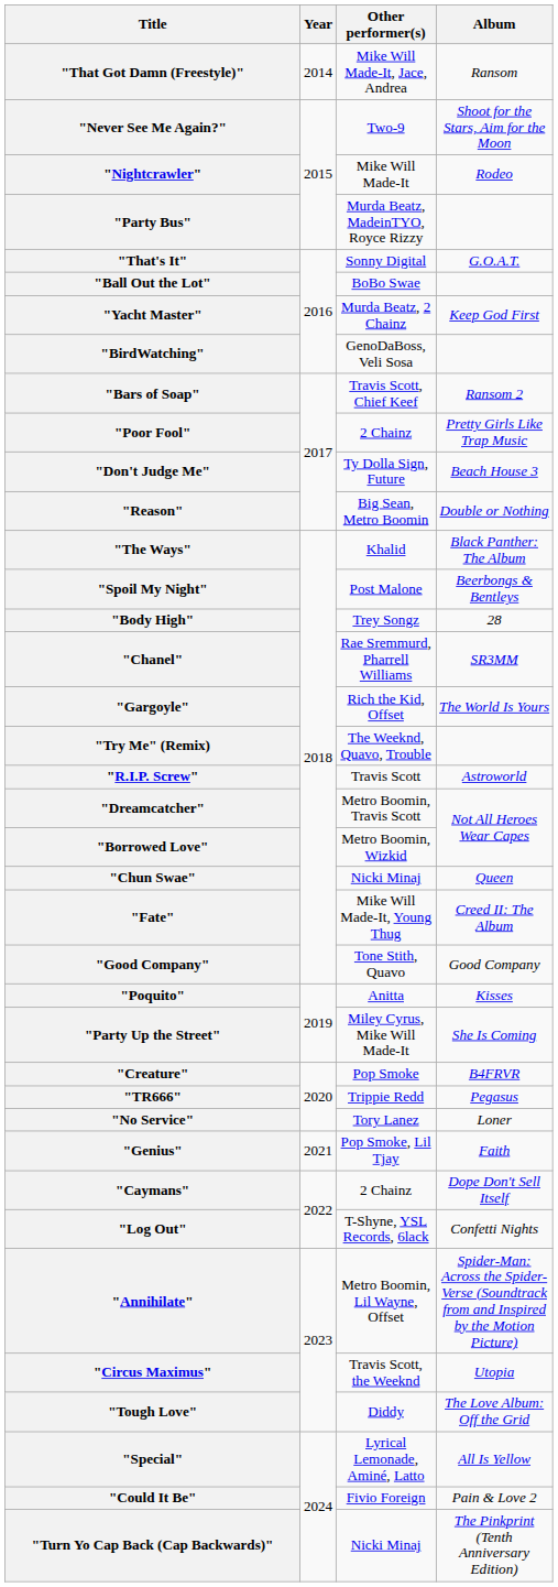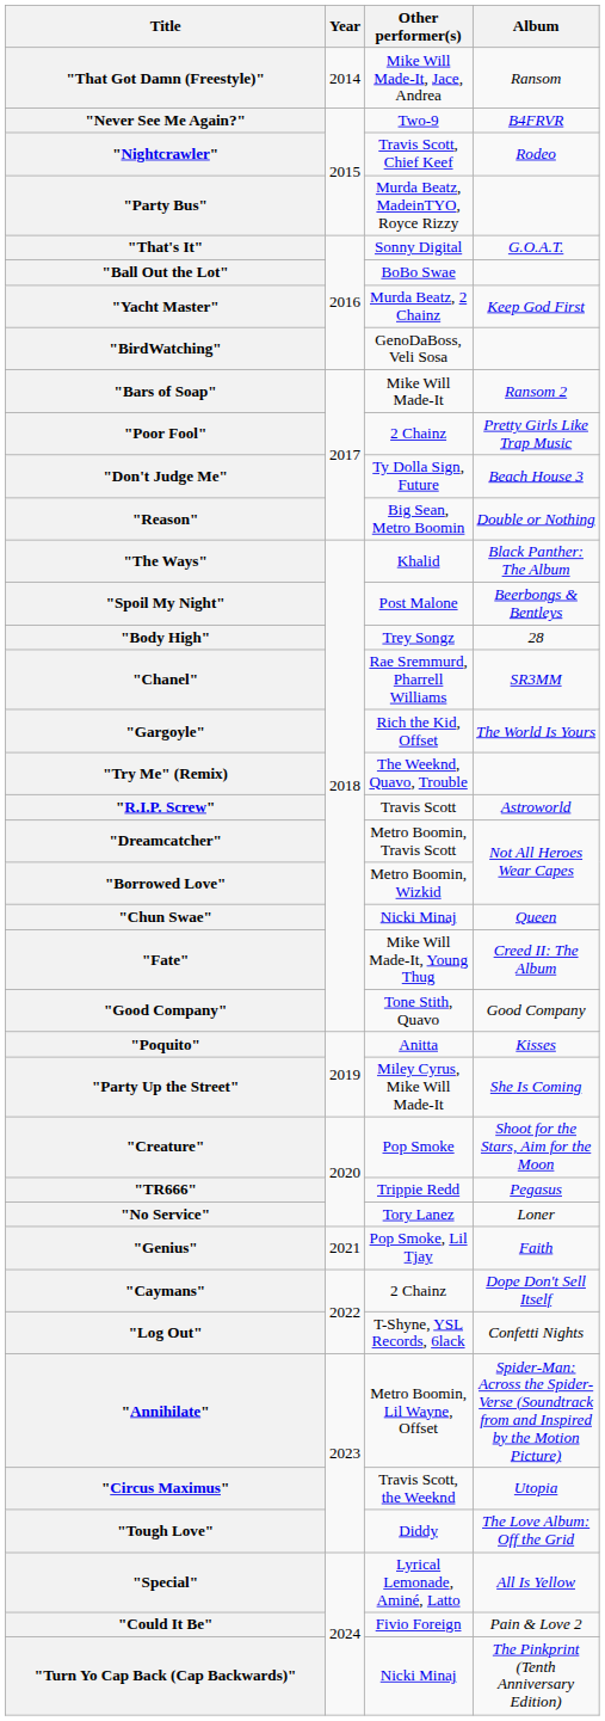"Never See Me Again?" | Album: Shoot for the Stars, Aim for the Moon -> B4FRVR
"Nightcrawler" | Other performer(s): Mike Will Made-It -> Travis Scott, Chief Keef
"Bars of Soap" | Other performer(s): Travis Scott, Chief Keef -> Mike Will Made-It
"Creature" | Album: B4FRVR -> Shoot for the Stars, Aim for the Moon
